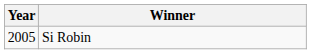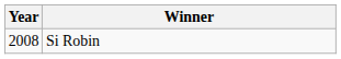Si Robin | Year: 2005 -> 2008
